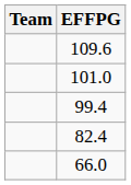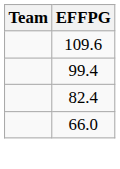- row: 101.0
